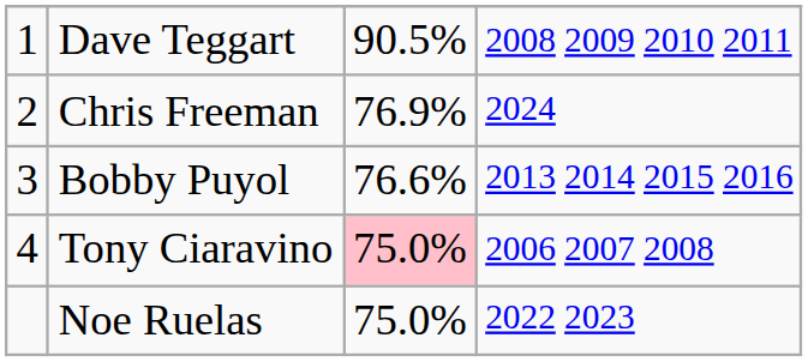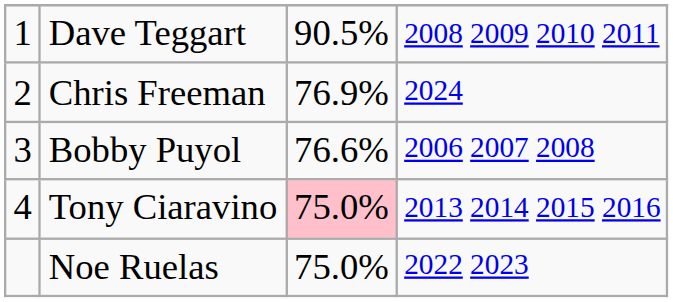Bobby Puyol | column 4: 2013 2014 2015 2016 -> 2006 2007 2008
Tony Ciaravino | column 4: 2006 2007 2008 -> 2013 2014 2015 2016
